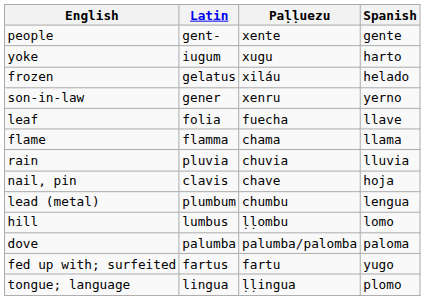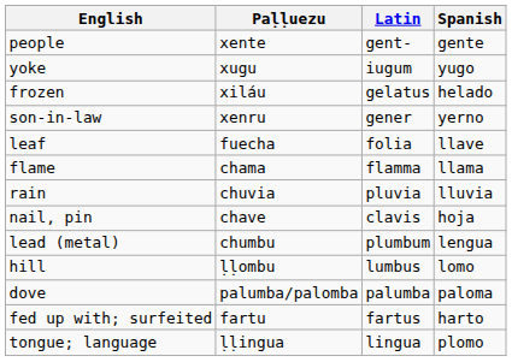columns swapped: Latin <-> Paḷḷuezu
yoke | Spanish: harto -> yugo
fed up with; surfeited | Spanish: yugo -> harto
